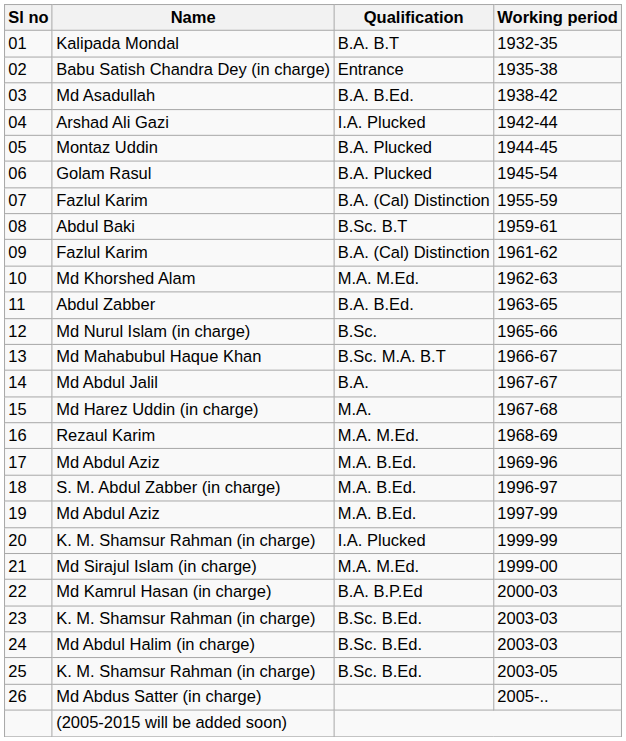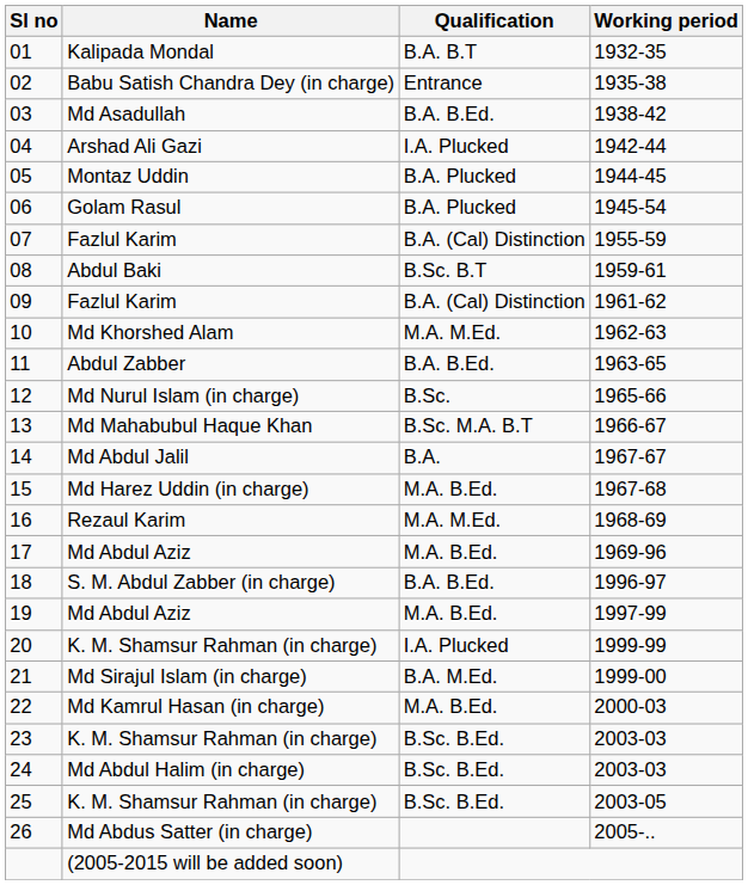15 | Qualification: M.A. -> M.A. B.Ed.
18 | Qualification: M.A. B.Ed. -> B.A. B.Ed.
21 | Qualification: M.A. M.Ed. -> B.A. M.Ed.
22 | Qualification: B.A. B.P.Ed -> M.A. B.Ed.
